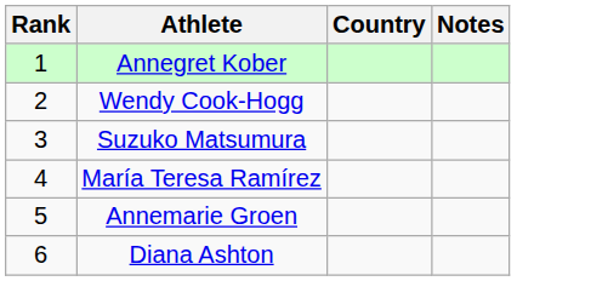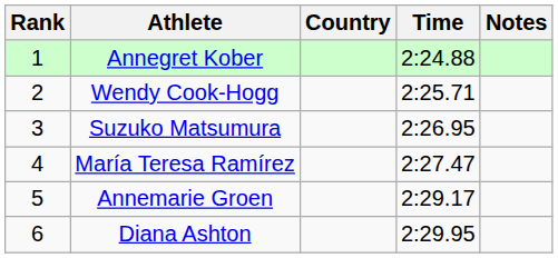+ column: Time | 2:24.88 | 2:25.71 | 2:26.95 | 2:27.47 | 2:29.17 | 2:29.95
